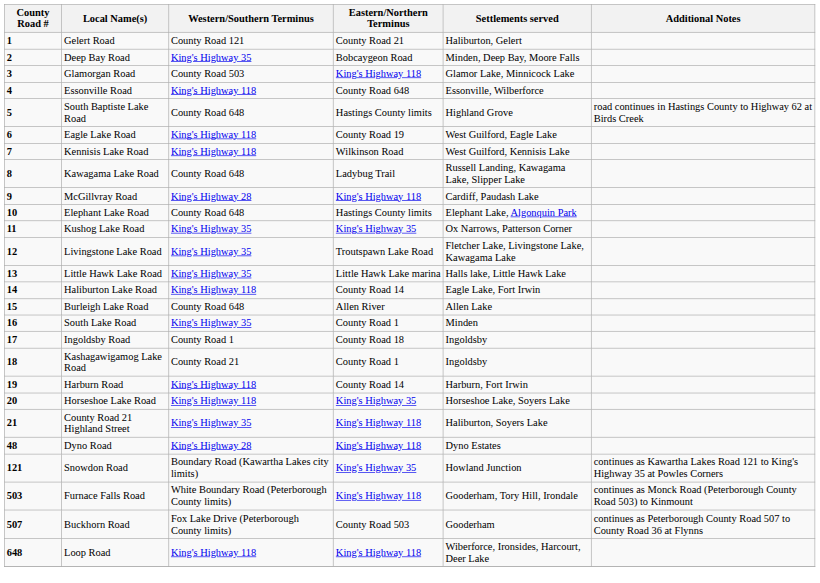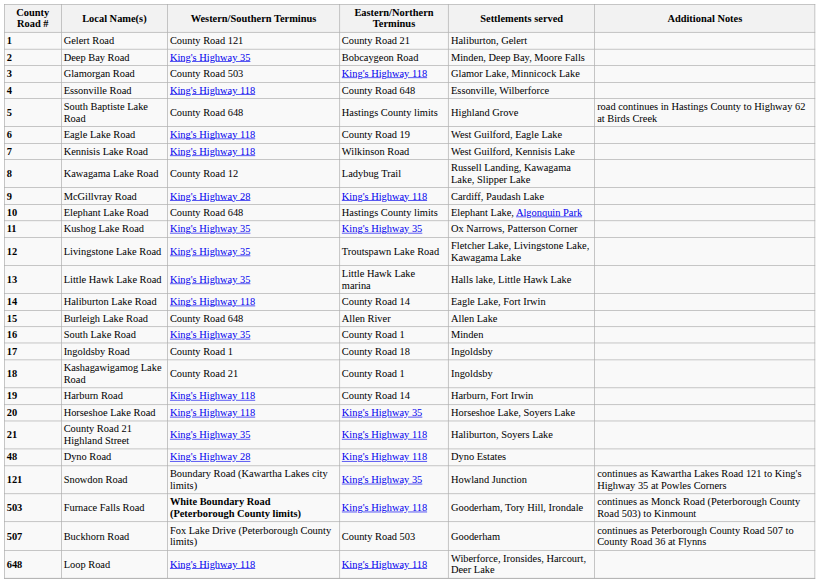Kawagama Lake Road | Western/Southern Terminus: County Road 648 -> County Road 12
Furnace Falls Road | Western/Southern Terminus: normal -> bold
